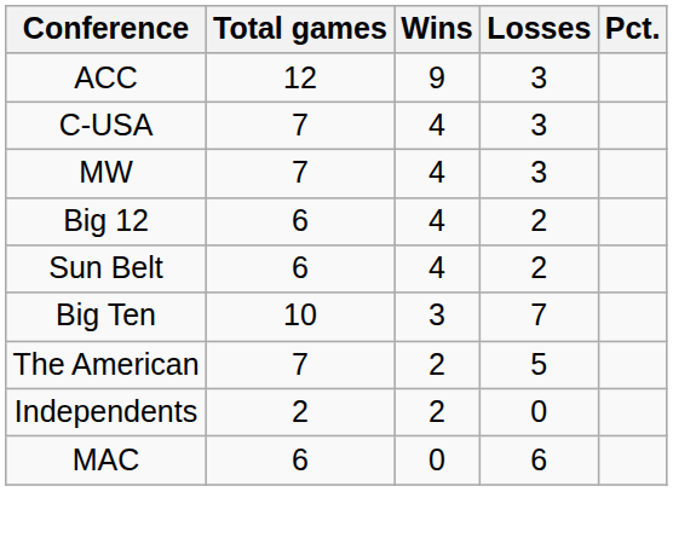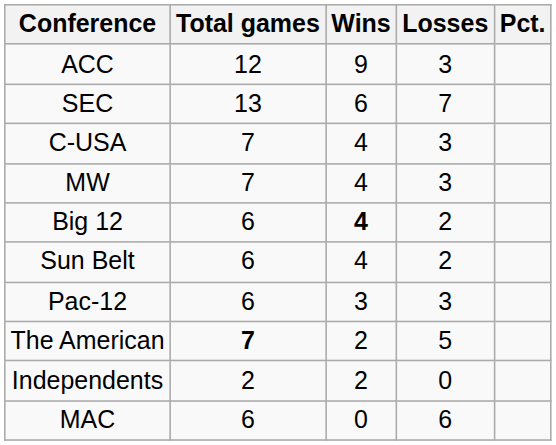+ row: SEC | 13 | 6 | 7
Big 12 | Wins: normal -> bold
- row: Big Ten | 10 | 3 | 7
+ row: Pac-12 | 6 | 3 | 3
The American | Total games: normal -> bold
